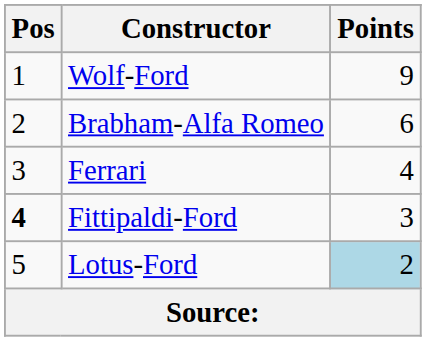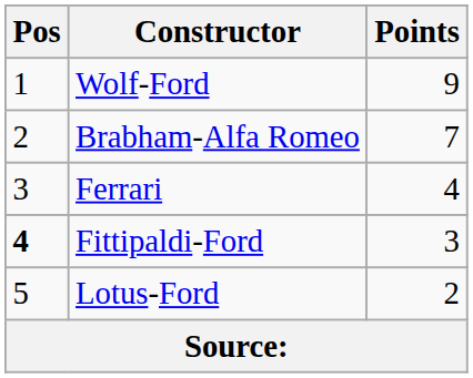Brabham-Alfa Romeo | Points: 6 -> 7
Lotus-Ford | Points: lightblue background -> no background
